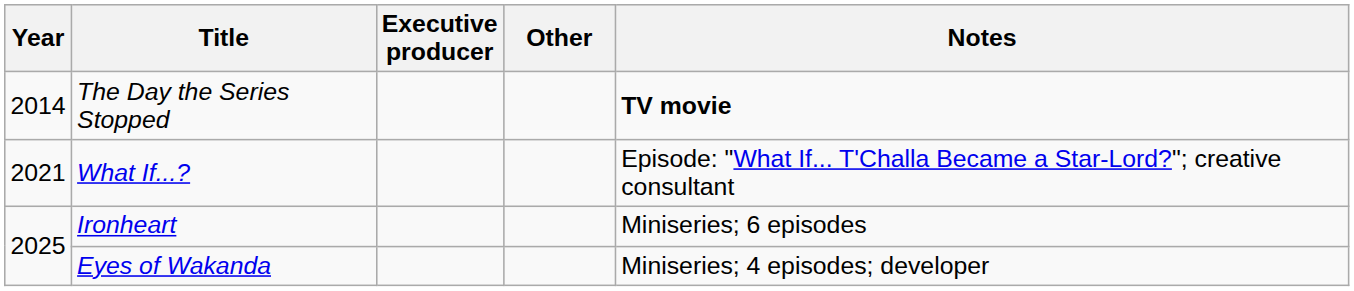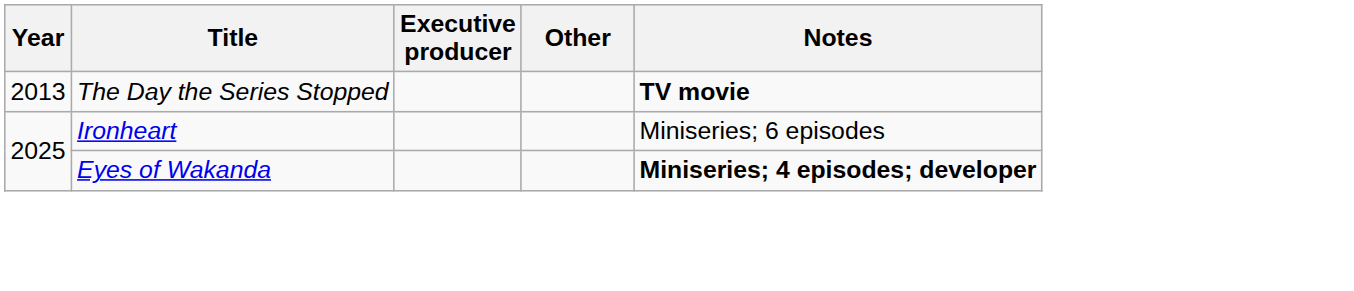The Day the Series Stopped | Year: 2014 -> 2013
- row: 2021 | What If...? | Episode: "What If... T'Challa Became a Star-Lord?"; creative consultant
Eyes of Wakanda | Notes: normal -> bold
